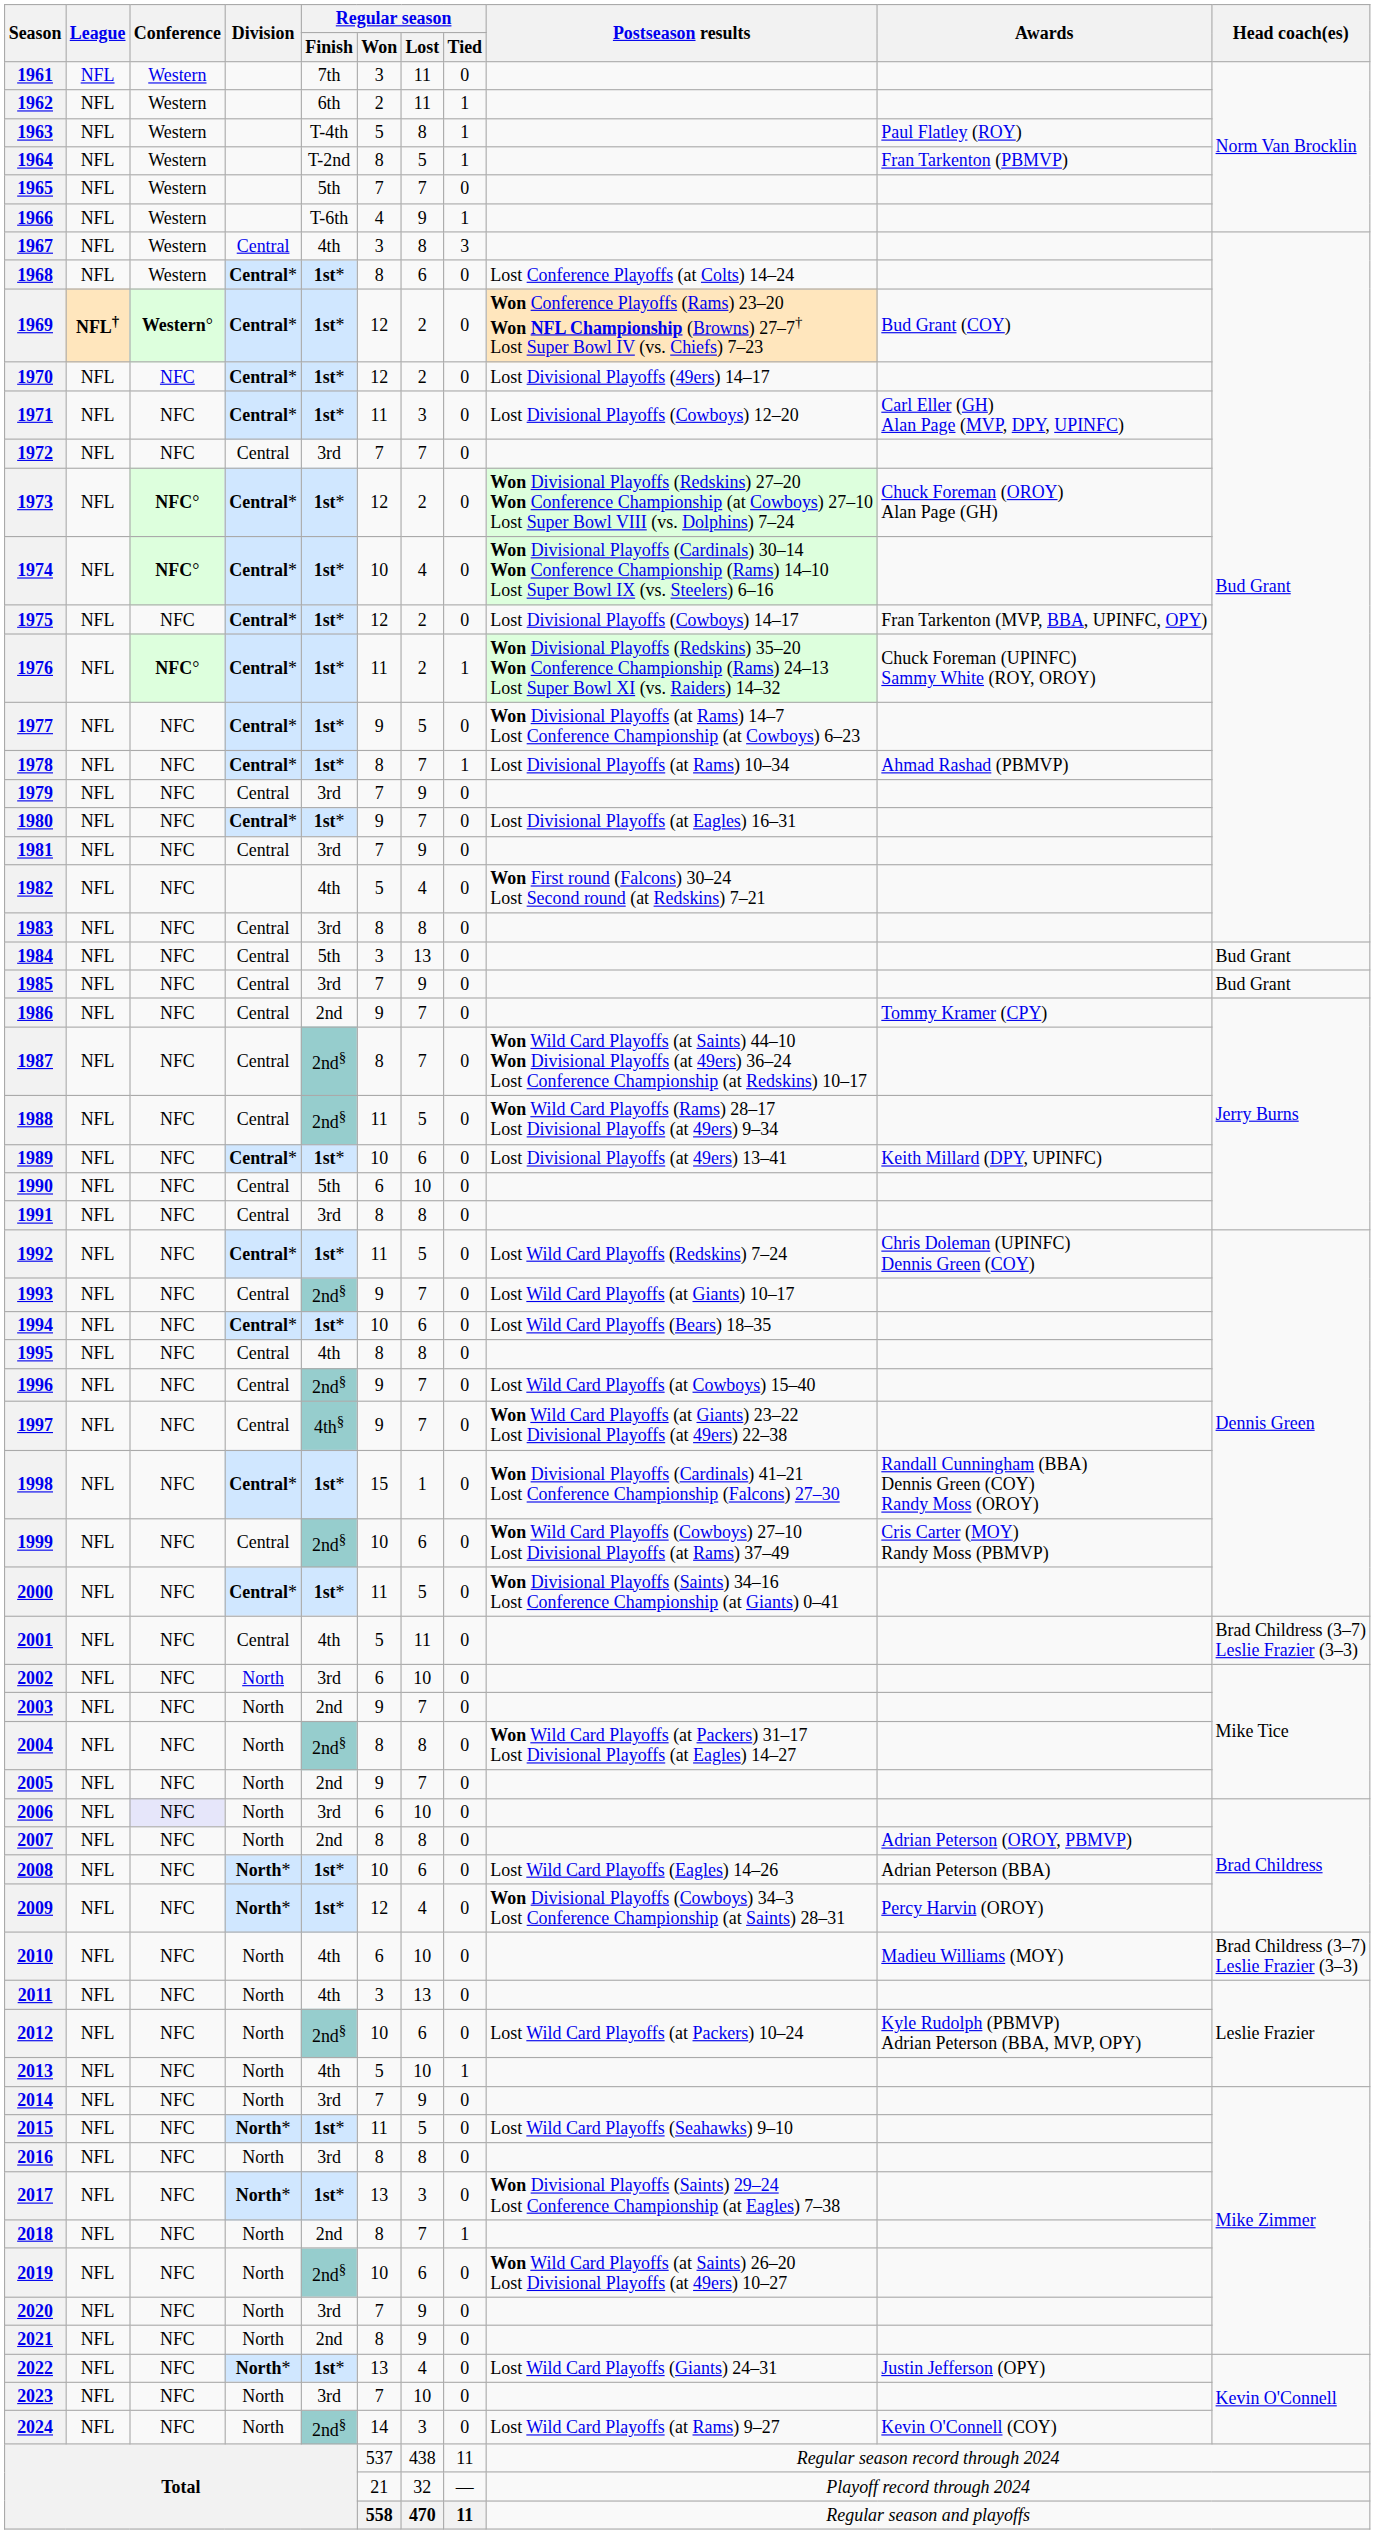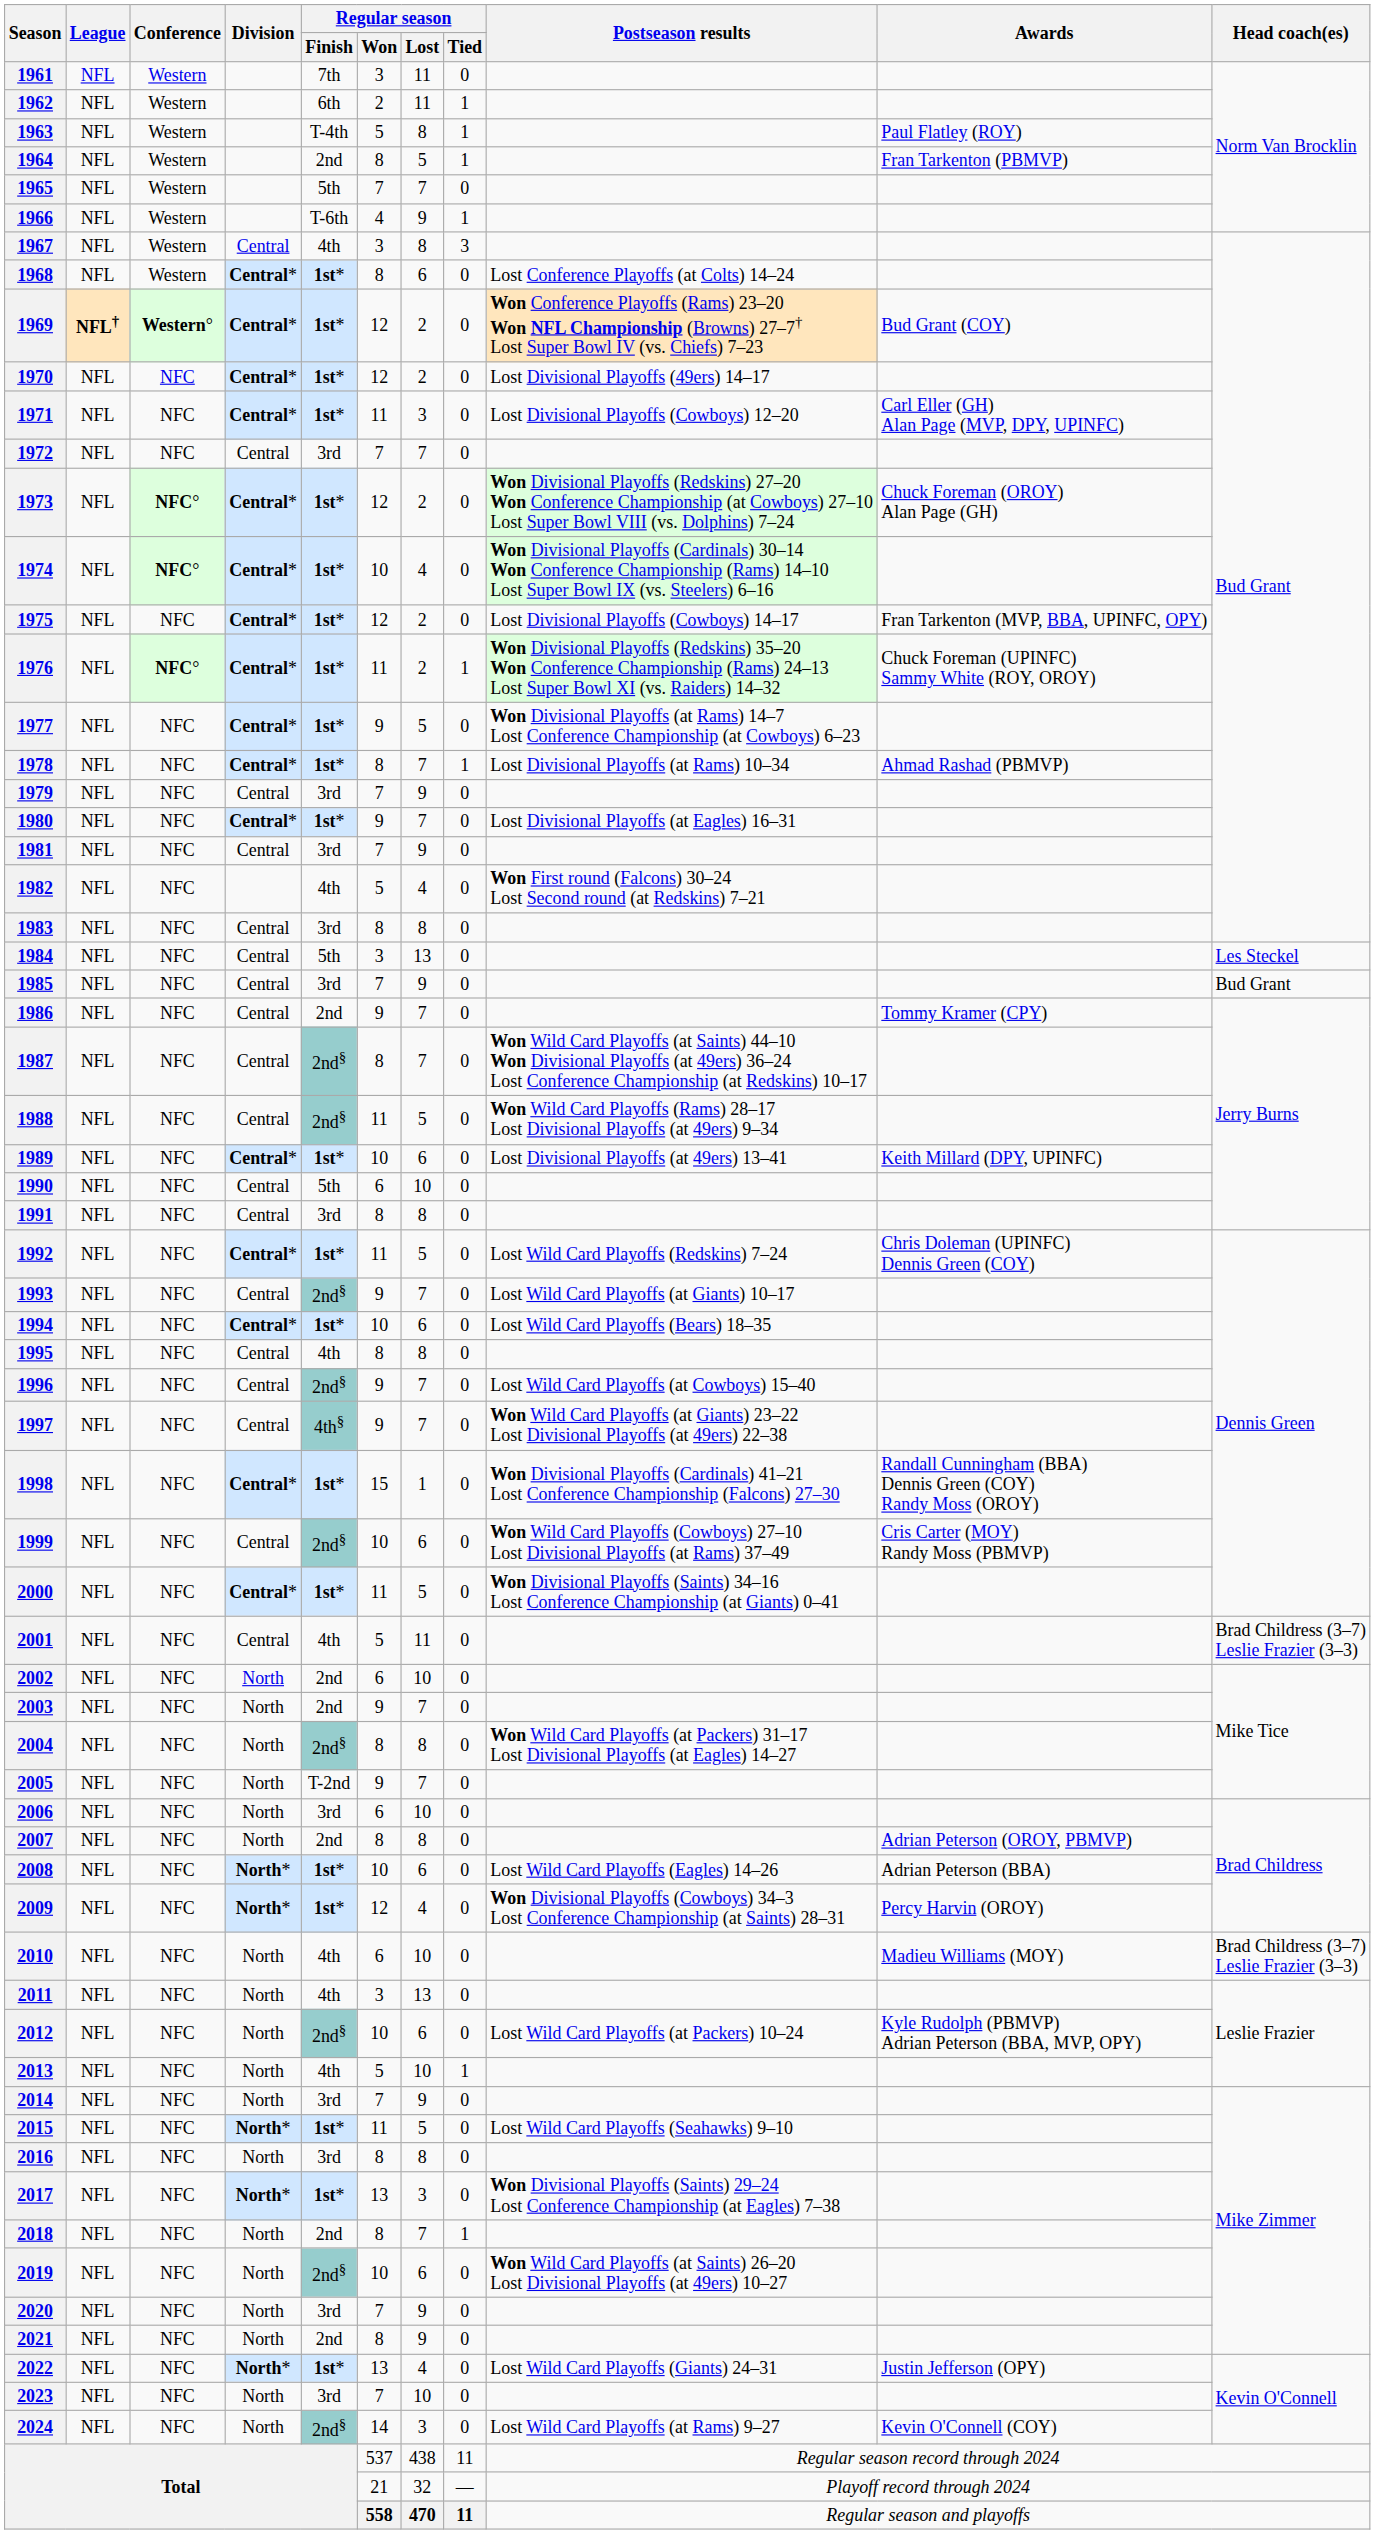1964 | Regular season / Finish: T-2nd -> 2nd
1984 | Head coach(es): Bud Grant -> Les Steckel
2002 | Regular season / Finish: 3rd -> 2nd
2005 | Regular season / Finish: 2nd -> T-2nd
2006 | Conference: lavender background -> no background
